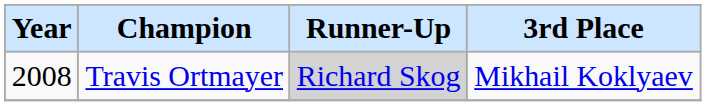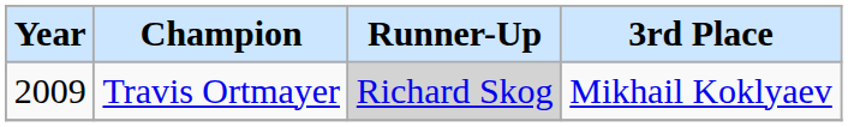Travis Ortmayer | Year: 2008 -> 2009
